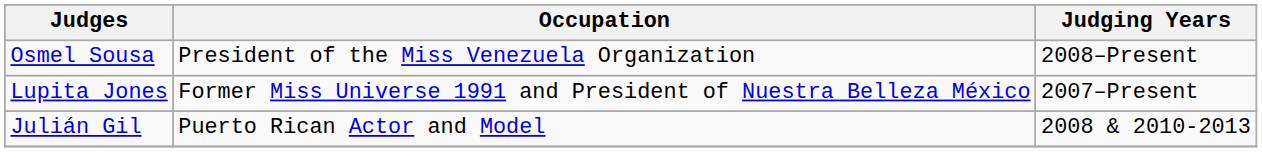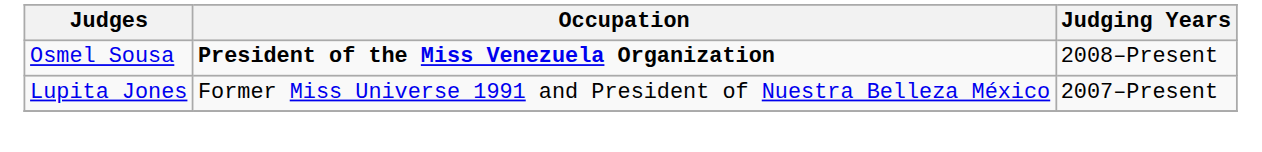Osmel Sousa | Occupation: normal -> bold
- row: Julián Gil | Puerto Rican Actor and Model | 2008 & 2010-2013
